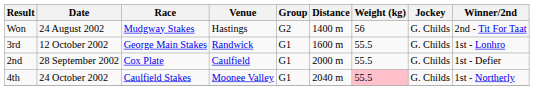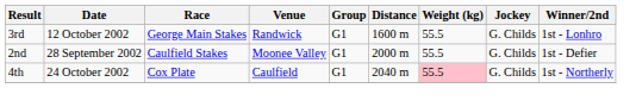- row: Won | 24 August 2002 | Mudgway Stakes | Hastings | G2 | 1400 m | 56 | G. Childs | 2nd - Tit For Taat
2nd | Race: Cox Plate -> Caulfield Stakes
2nd | Venue: Caulfield -> Moonee Valley
4th | Race: Caulfield Stakes -> Cox Plate
4th | Venue: Moonee Valley -> Caulfield
